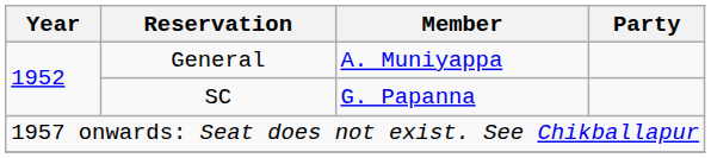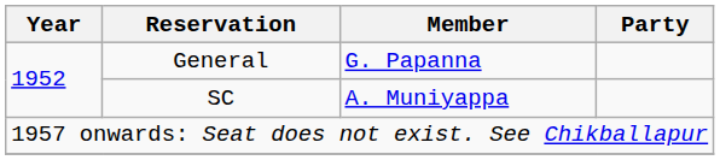General | Member: A. Muniyappa -> G. Papanna
SC | Member: G. Papanna -> A. Muniyappa
